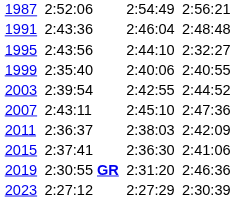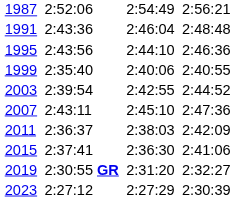1995 | column 7: 2:32:27 -> 2:46:36
2019 | column 7: 2:46:36 -> 2:32:27
